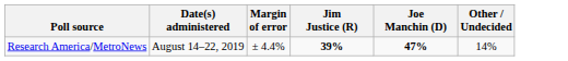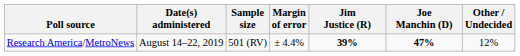+ column: Sample size | 501 (RV)
Research America/MetroNews | Other / Undecided: 14% -> 12%
